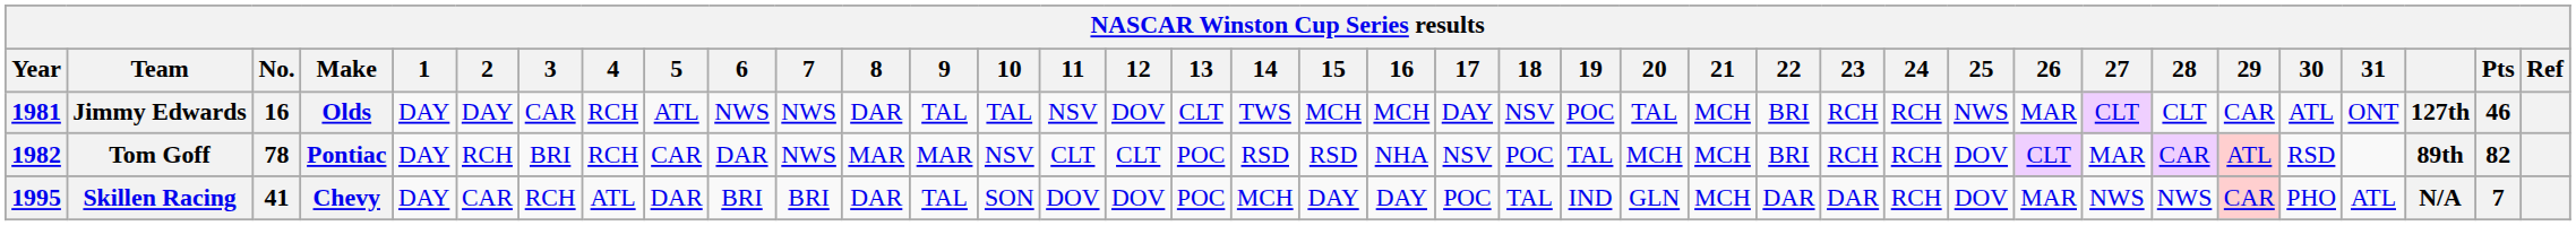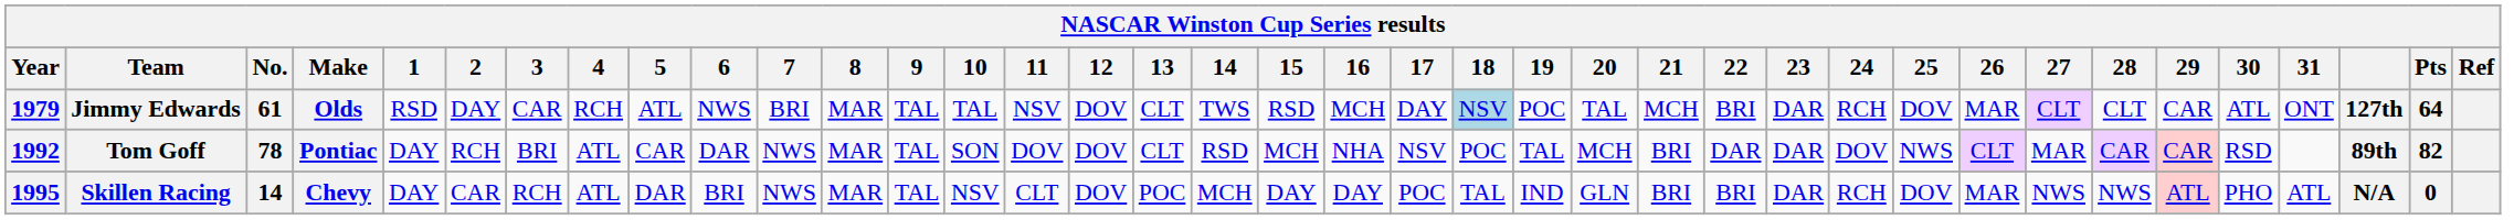Jimmy Edwards | Year: 1981 -> 1979
Jimmy Edwards | No.: 16 -> 61
Jimmy Edwards | 1: DAY -> RSD
Jimmy Edwards | 7: NWS -> BRI
Jimmy Edwards | 8: DAR -> MAR
Jimmy Edwards | 15: MCH -> RSD
Jimmy Edwards | 18: no background -> lightblue background
Jimmy Edwards | 23: RCH -> DAR
Jimmy Edwards | 25: NWS -> DOV
Jimmy Edwards | Pts: 46 -> 64
Tom Goff | Year: 1982 -> 1992
Tom Goff | 4: RCH -> ATL
Tom Goff | 9: MAR -> TAL
Tom Goff | 10: NSV -> SON
Tom Goff | 11: CLT -> DOV
Tom Goff | 12: CLT -> DOV
Tom Goff | 13: POC -> CLT
Tom Goff | 15: RSD -> MCH
Tom Goff | 21: MCH -> BRI
Tom Goff | 22: BRI -> DAR
Tom Goff | 23: RCH -> DAR
Tom Goff | 24: RCH -> DOV
Tom Goff | 25: DOV -> NWS
Tom Goff | 29: ATL -> CAR
Skillen Racing | No.: 41 -> 14
Skillen Racing | 7: BRI -> NWS
Skillen Racing | 8: DAR -> MAR
Skillen Racing | 10: SON -> NSV
Skillen Racing | 11: DOV -> CLT
Skillen Racing | 21: MCH -> BRI
Skillen Racing | 22: DAR -> BRI
Skillen Racing | 29: CAR -> ATL
Skillen Racing | Pts: 7 -> 0
